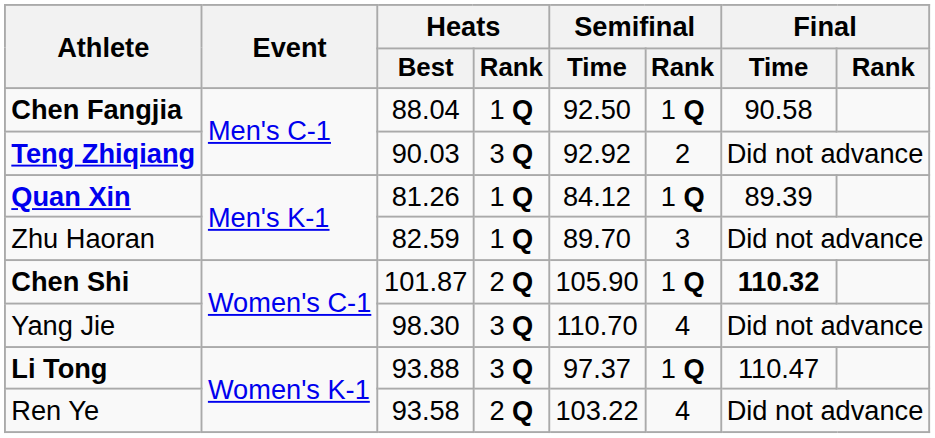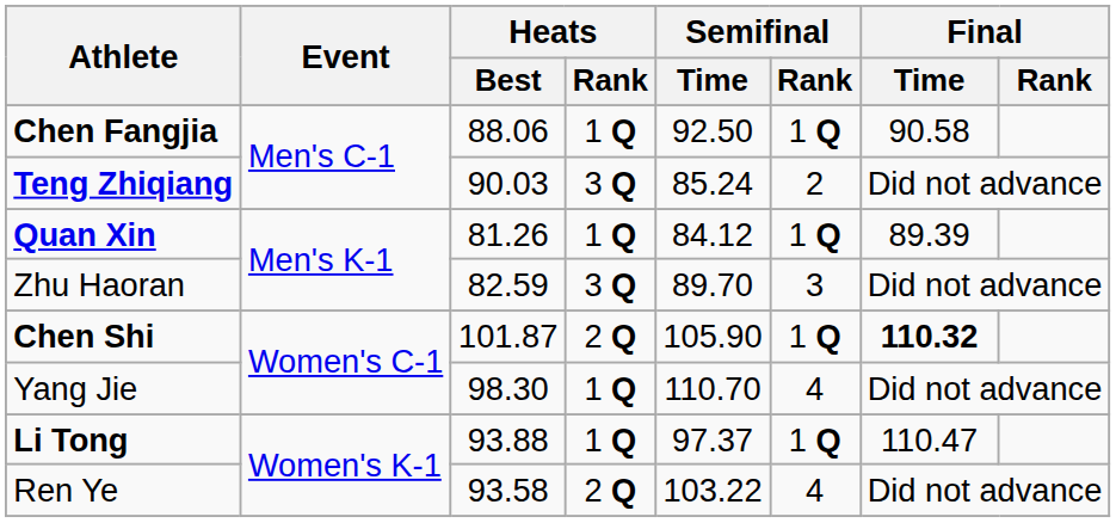Chen Fangjia | Heats / Best: 88.04 -> 88.06
Teng Zhiqiang | Semifinal / Time: 92.92 -> 85.24
Zhu Haoran | Heats / Rank: 1 Q -> 3 Q
Yang Jie | Heats / Rank: 3 Q -> 1 Q
Li Tong | Heats / Rank: 3 Q -> 1 Q
